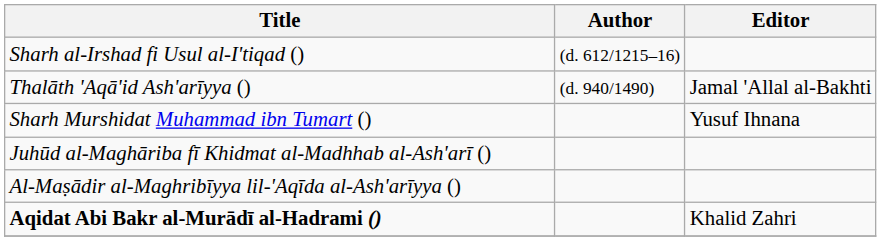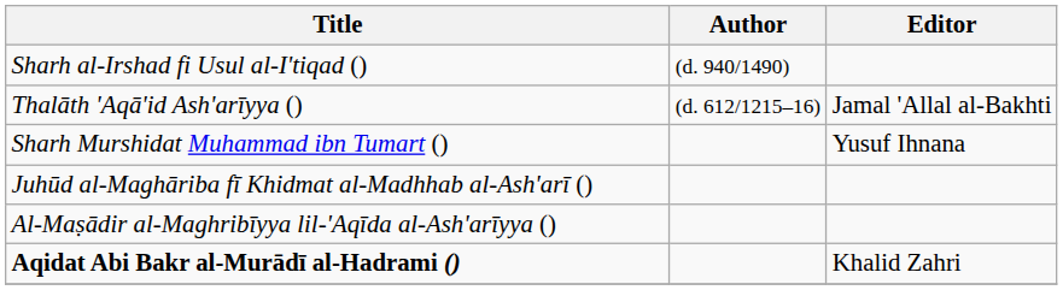Sharh al-Irshad fi Usul al-I'tiqad () | Author: (d. 612/1215–16) -> (d. 940/1490)
Thalāth 'Aqā'id Ash'arīyya () | Author: (d. 940/1490) -> (d. 612/1215–16)
